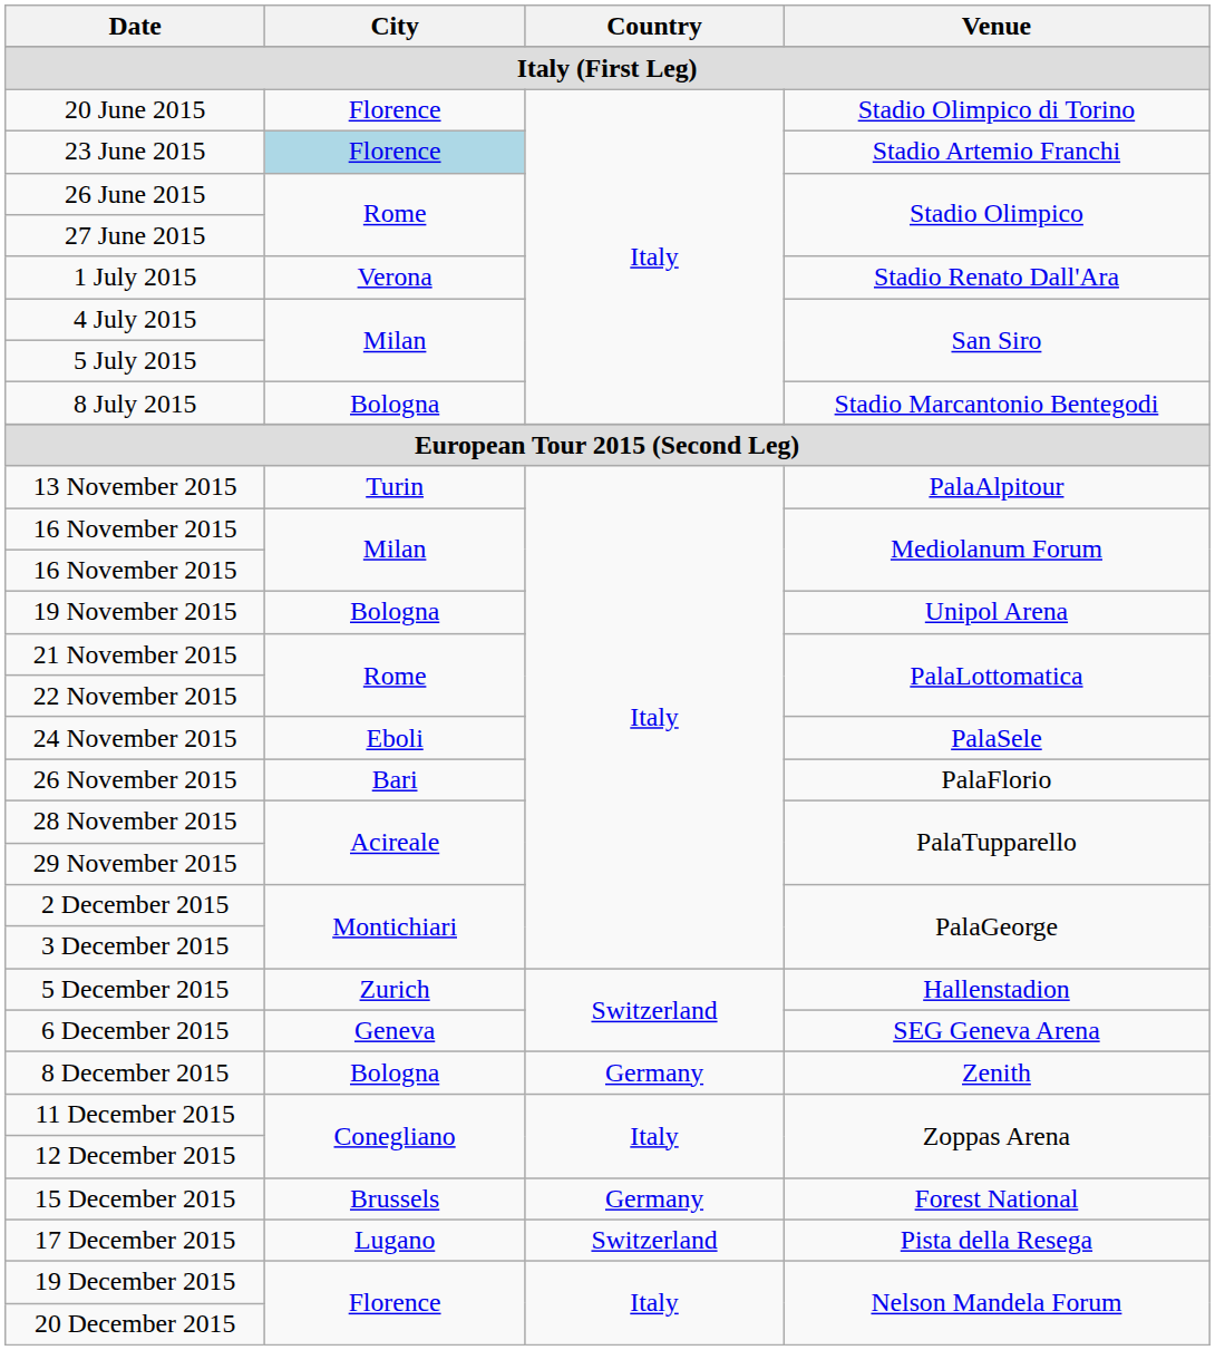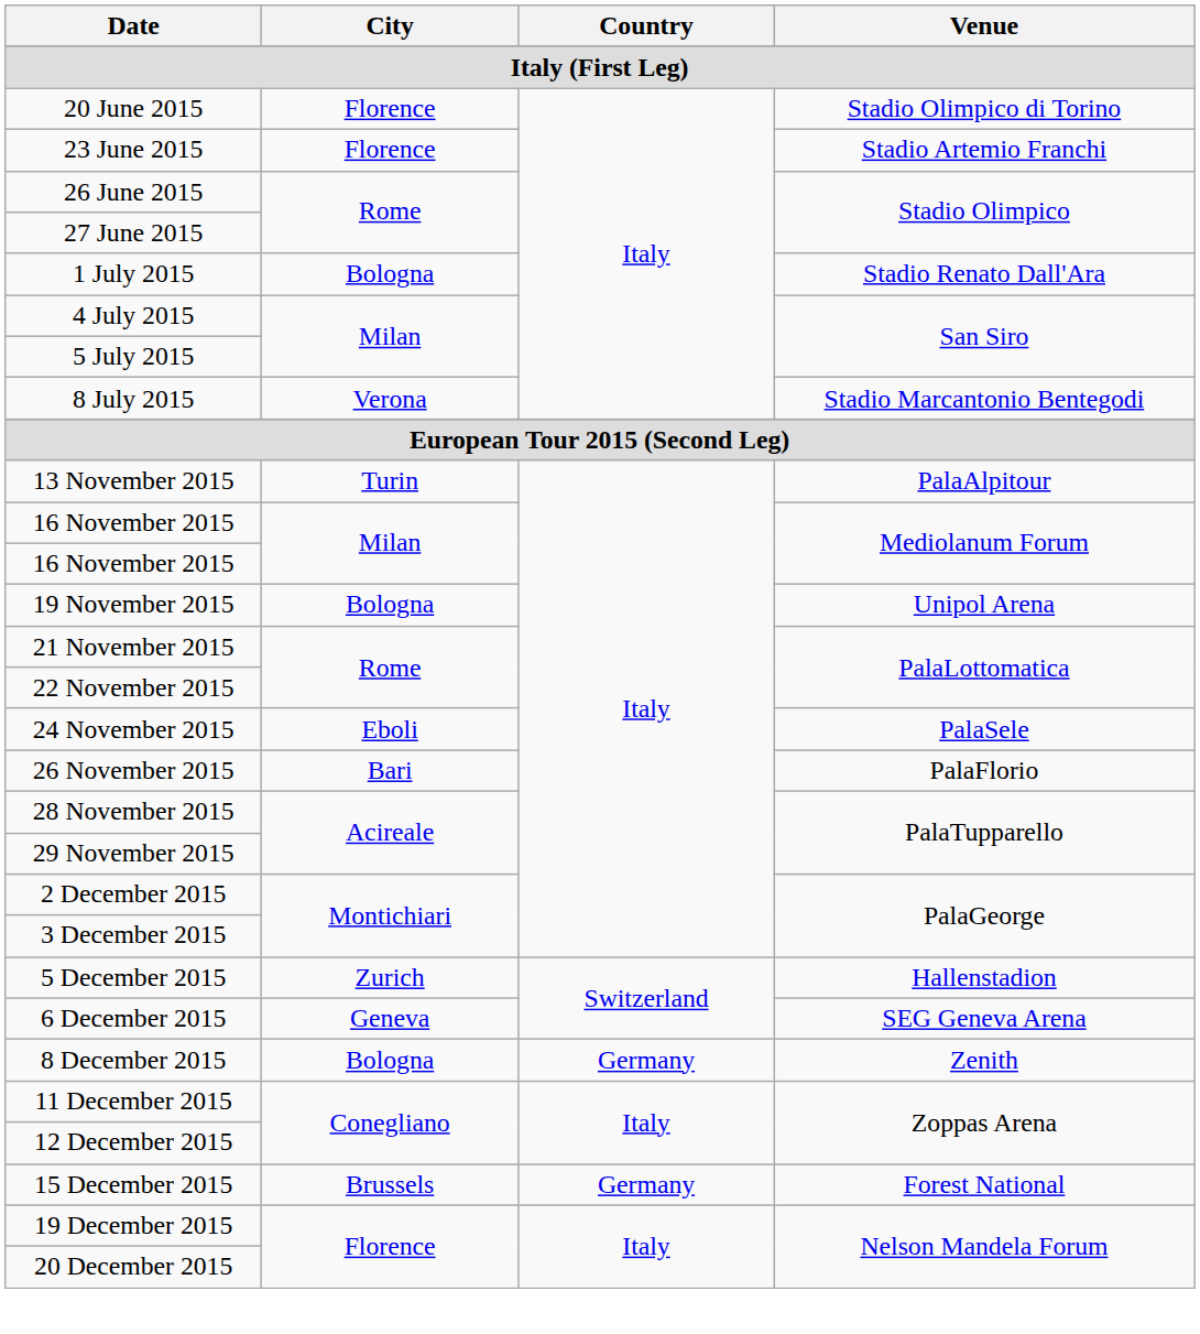23 June 2015 | City: lightblue background -> no background
1 July 2015 | City: Verona -> Bologna
8 July 2015 | City: Bologna -> Verona
- row: 17 December 2015 | Lugano | Switzerland | Pista della Resega
